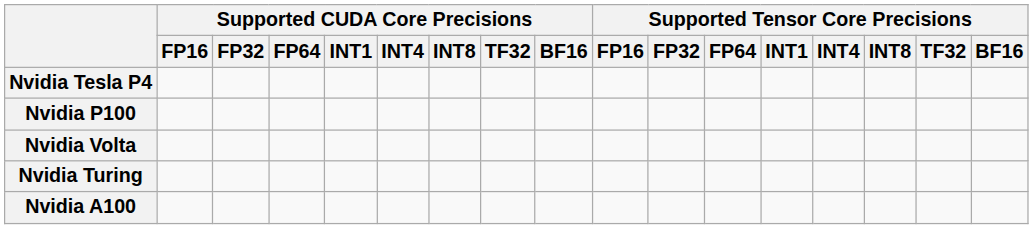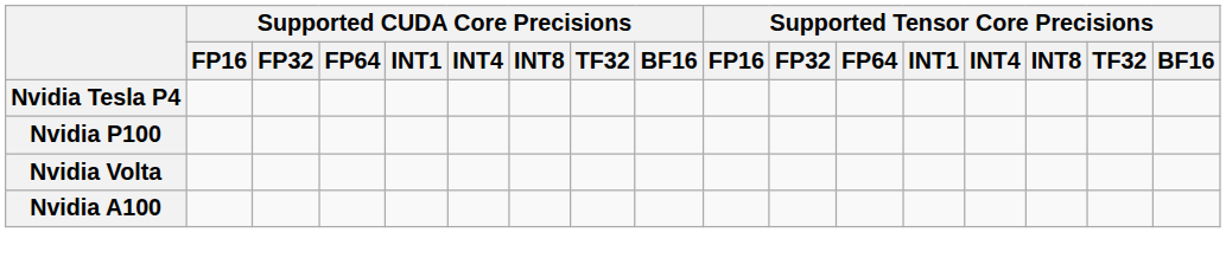- row: Nvidia Turing
